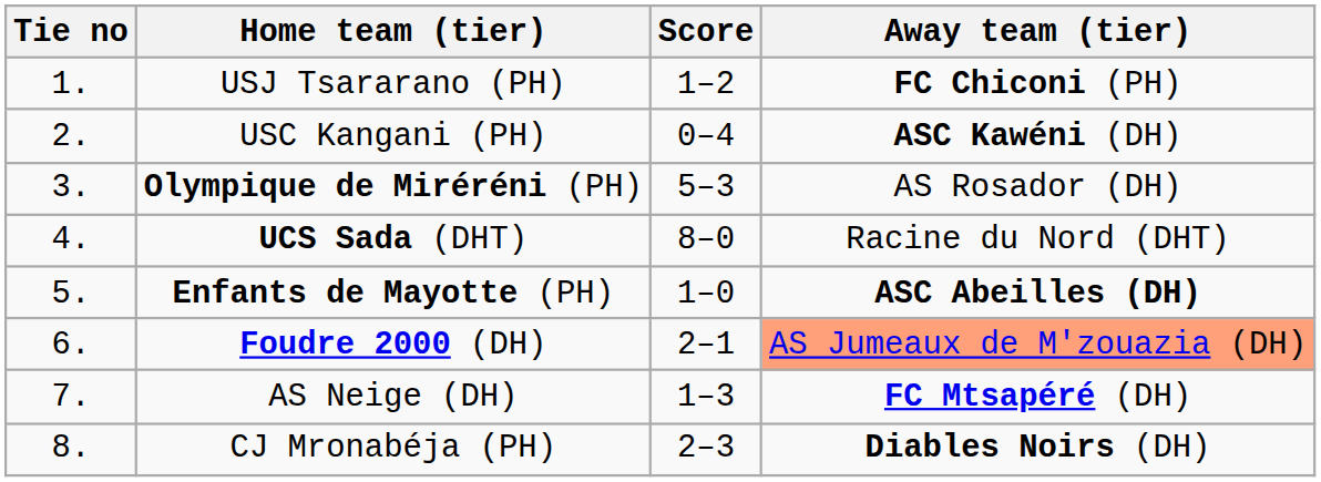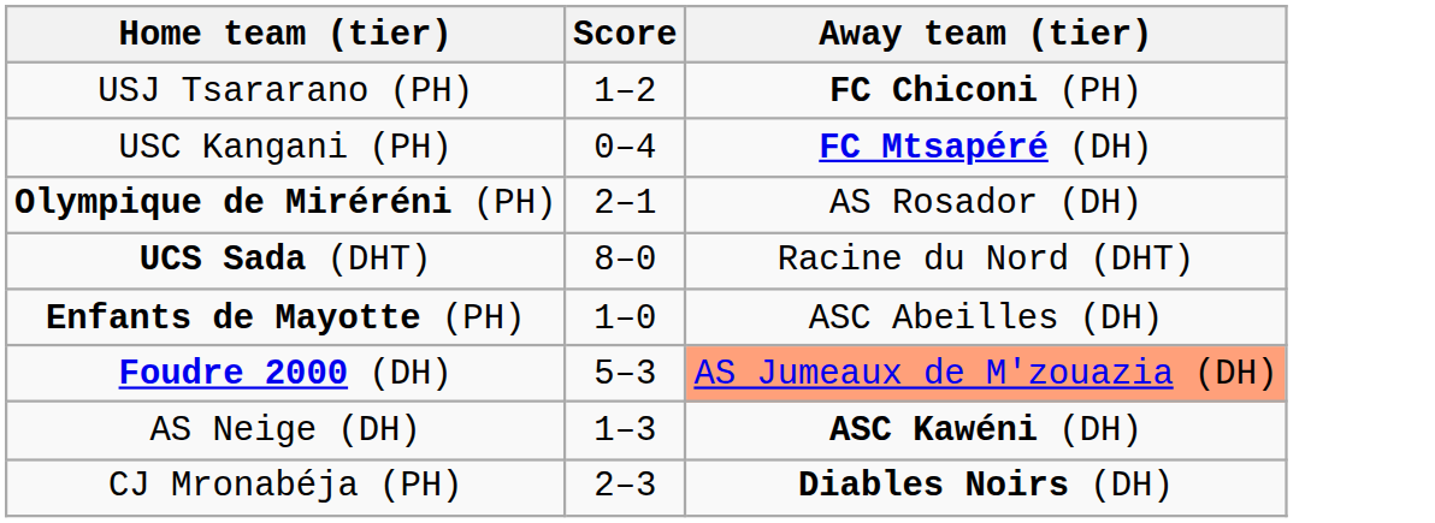- column: Tie no | 1. | 2. | 3. | 4. | 5. | 6. | 7. | 8.
USC Kangani (PH) | Away team (tier): ASC Kawéni (DH) -> FC Mtsapéré (DH)
Olympique de Miréréni (PH) | Score: 5–3 -> 2–1
Enfants de Mayotte (PH) | Away team (tier): bold -> normal
Foudre 2000 (DH) | Score: 2–1 -> 5–3
AS Neige (DH) | Away team (tier): FC Mtsapéré (DH) -> ASC Kawéni (DH)
